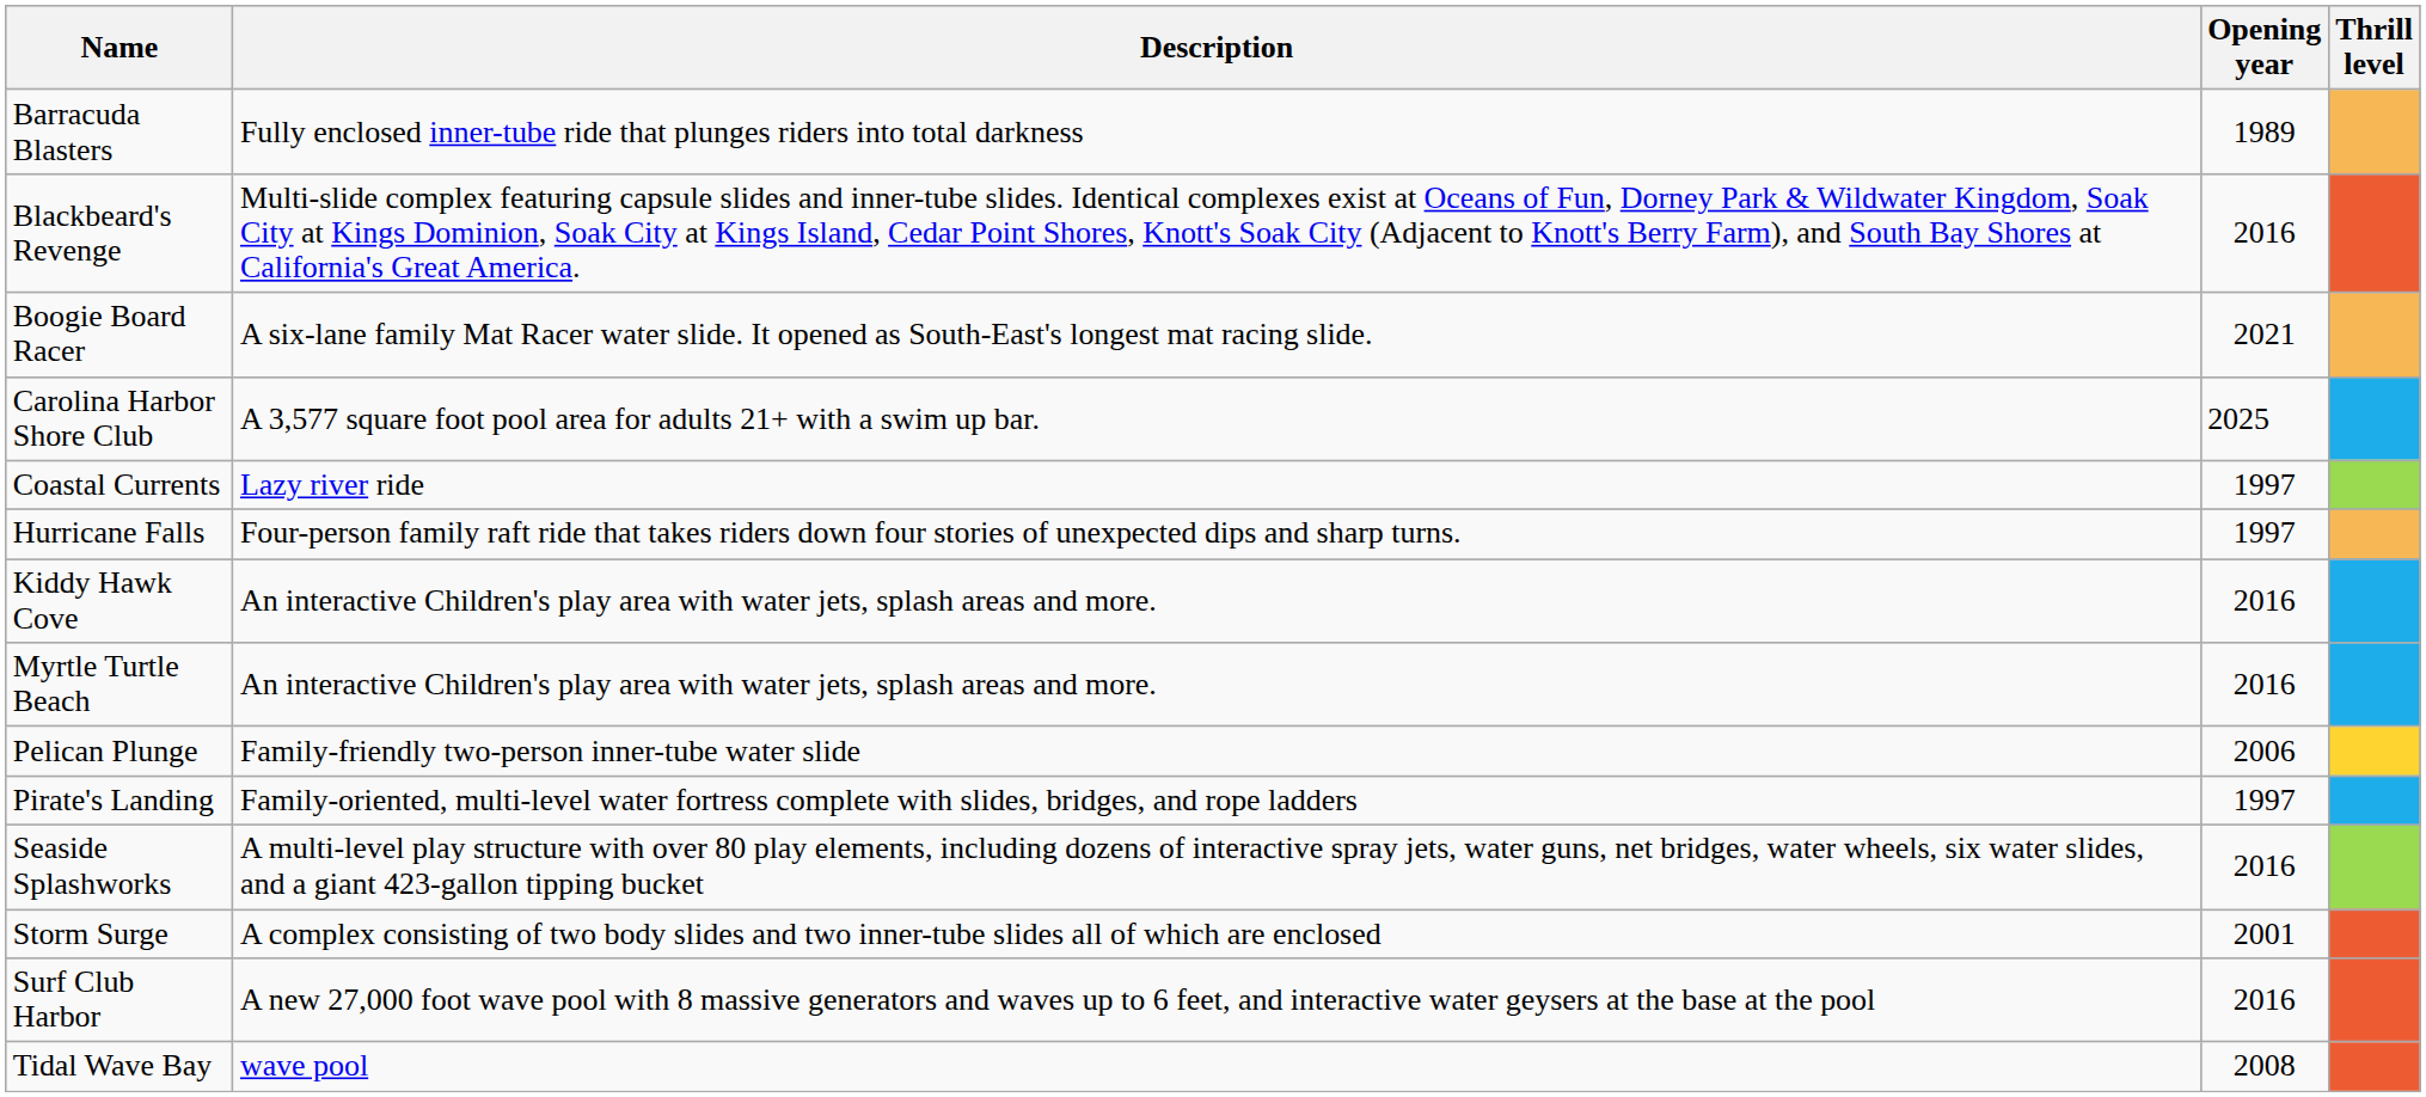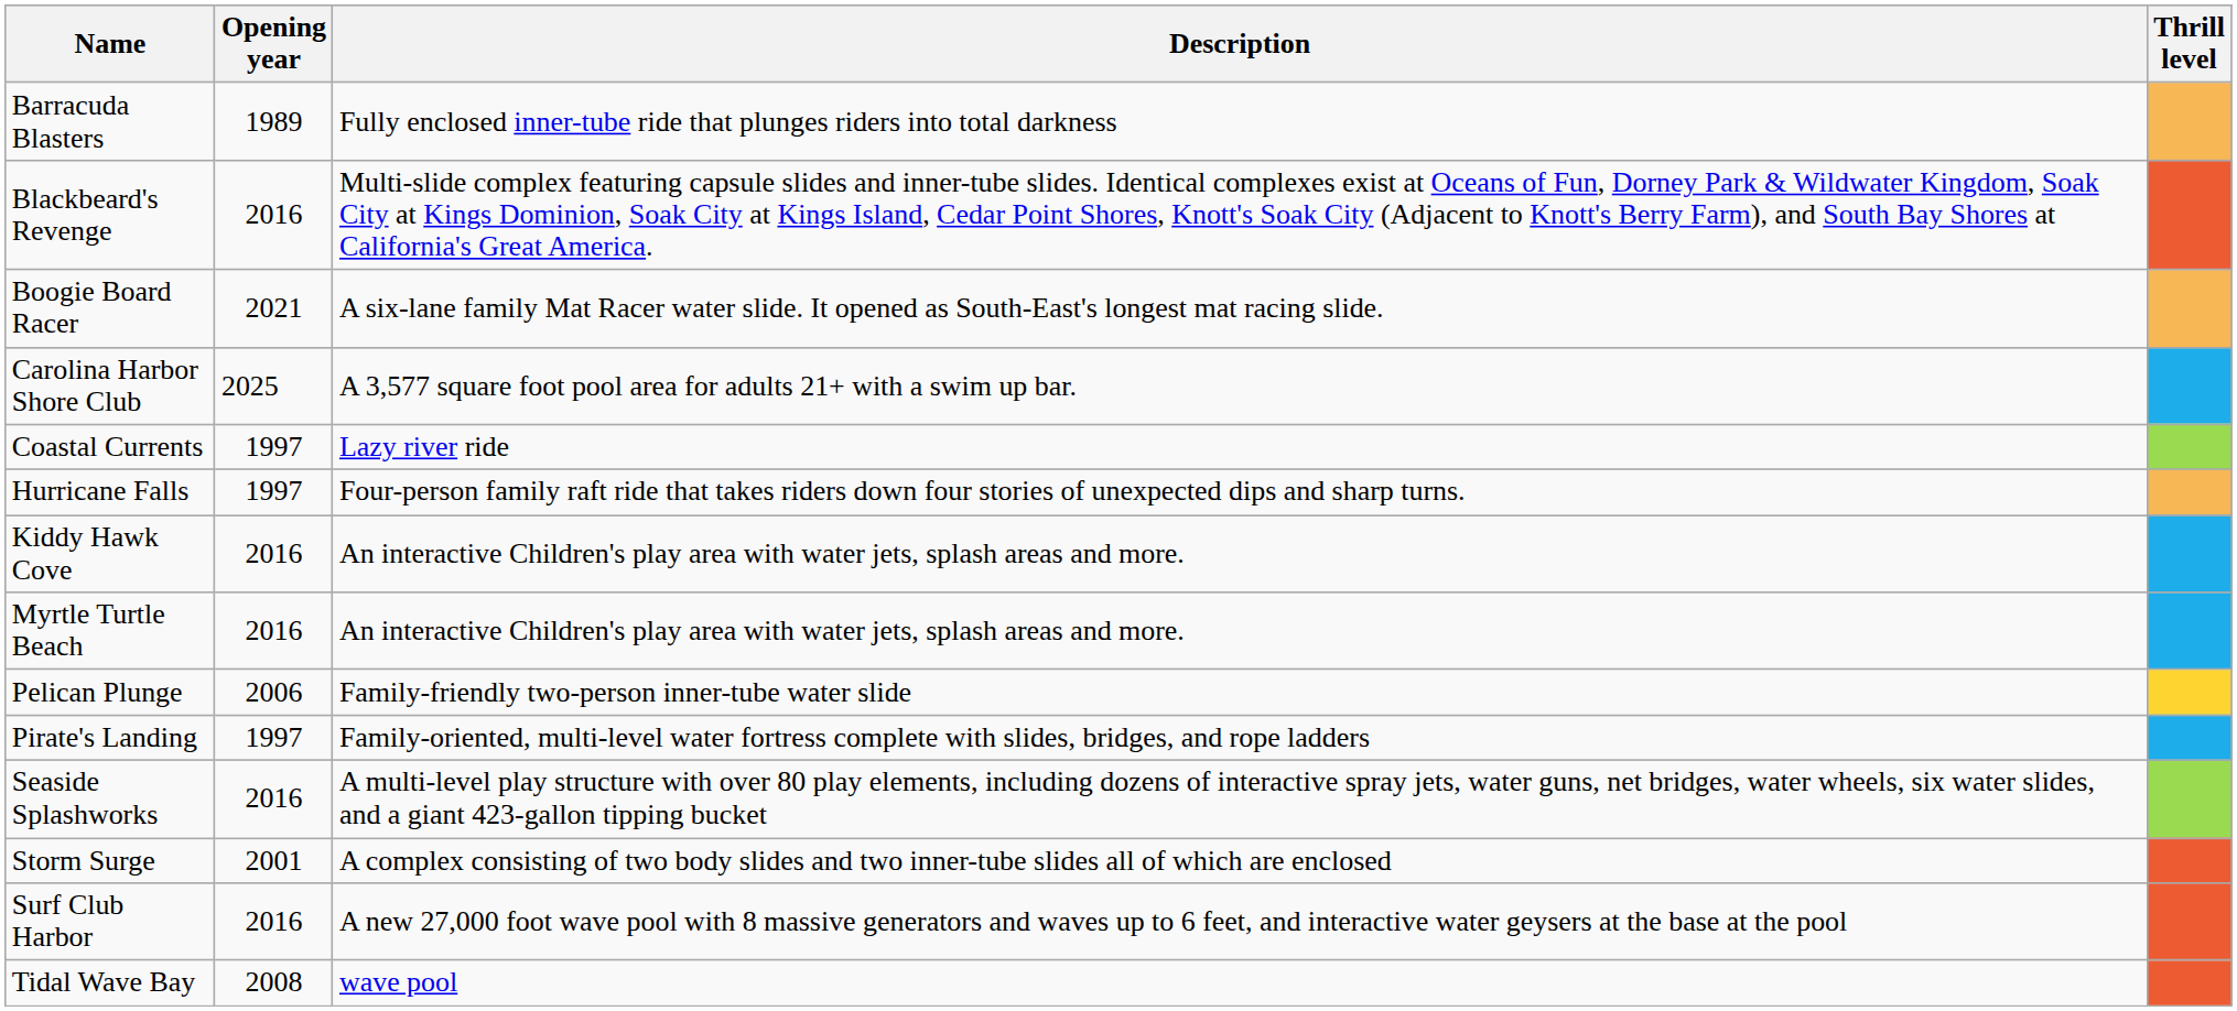columns swapped: Opening year <-> Description
